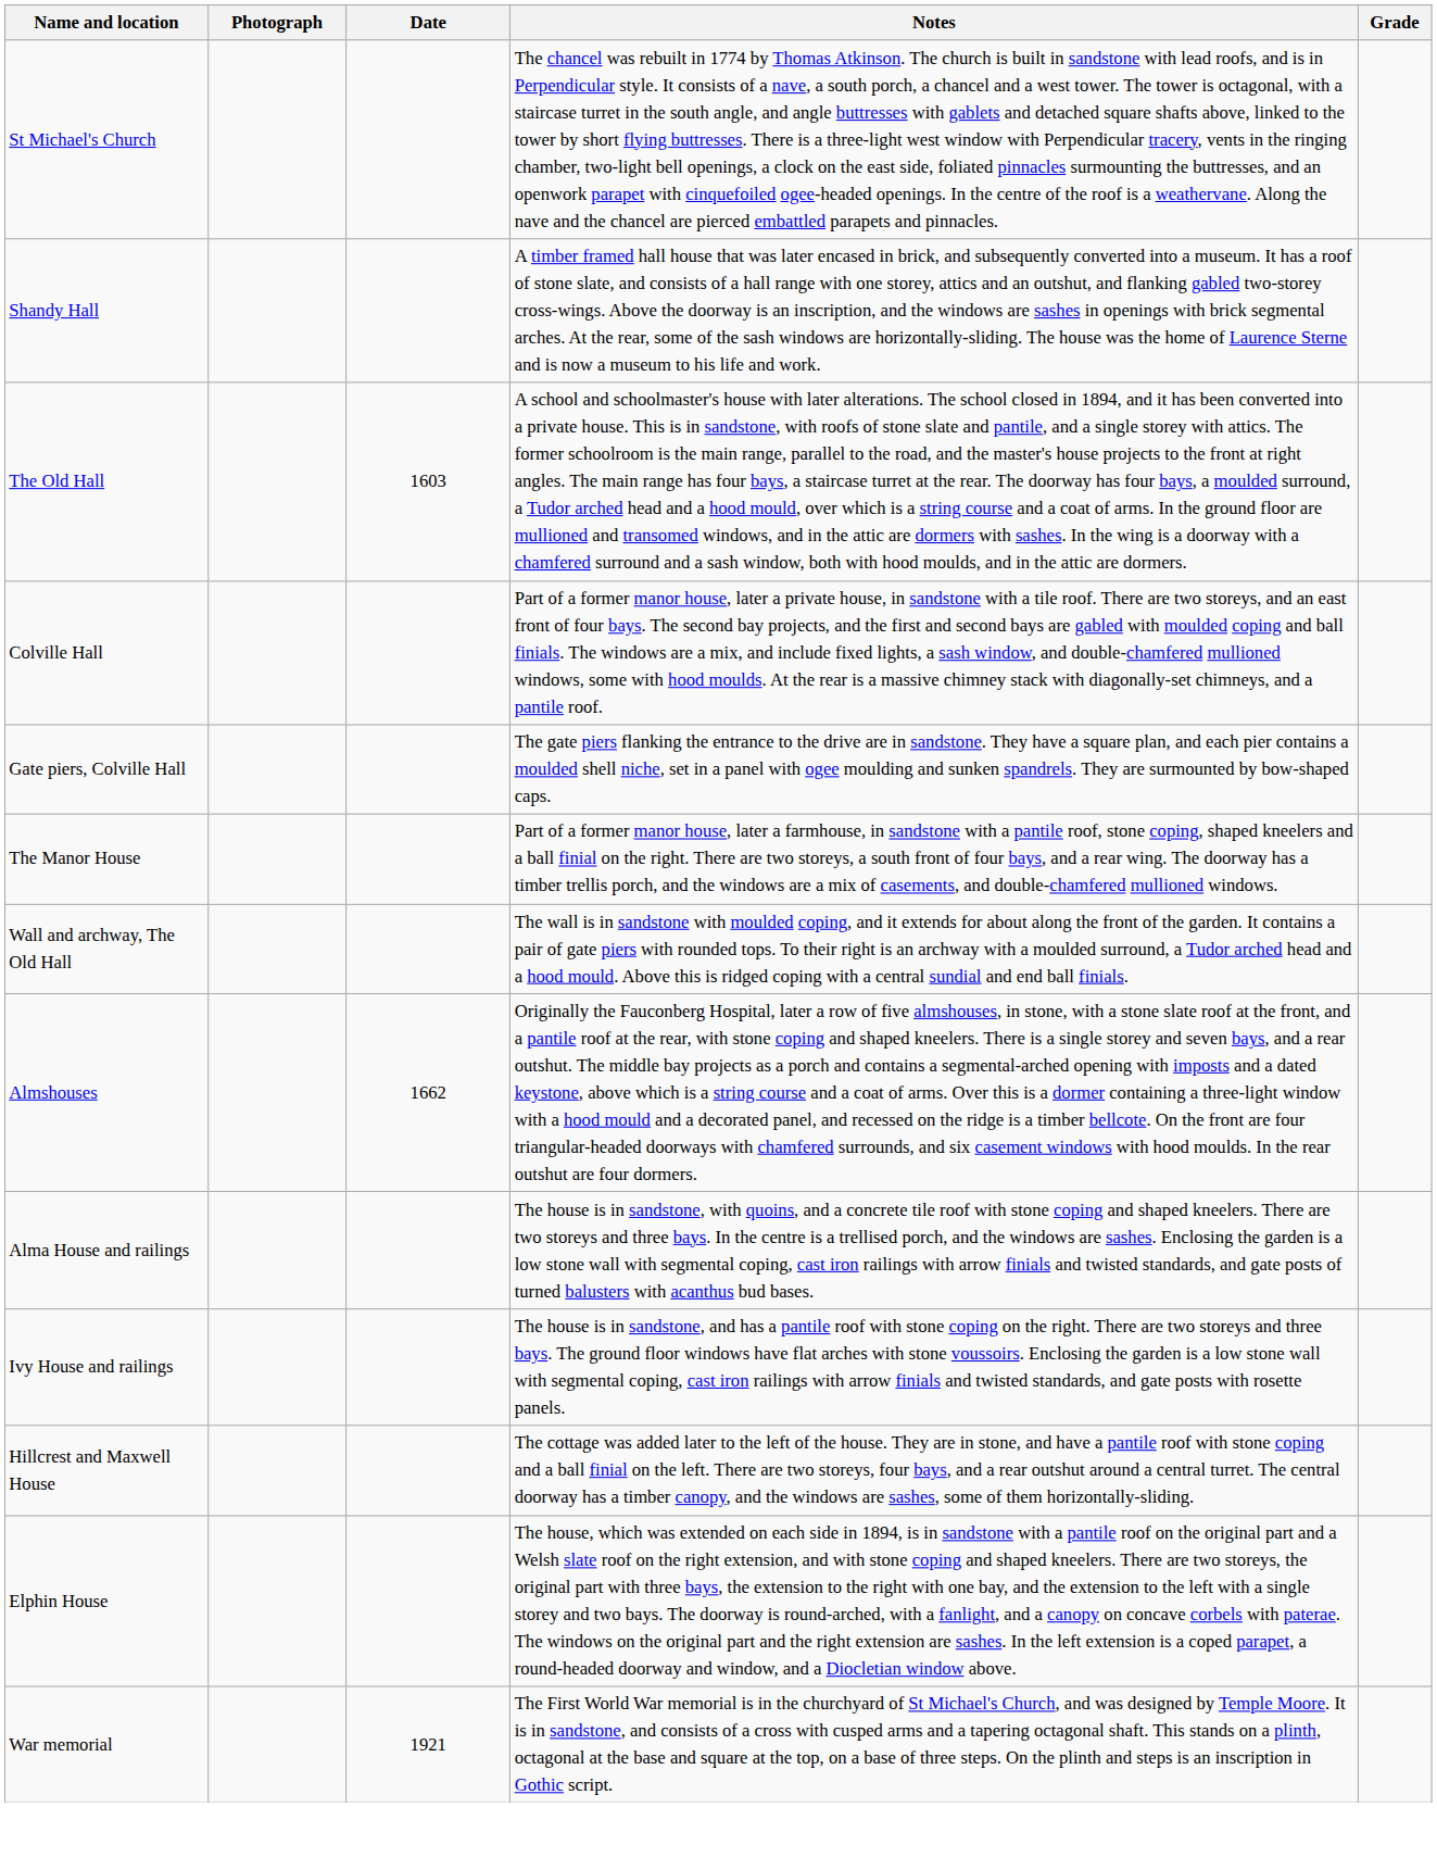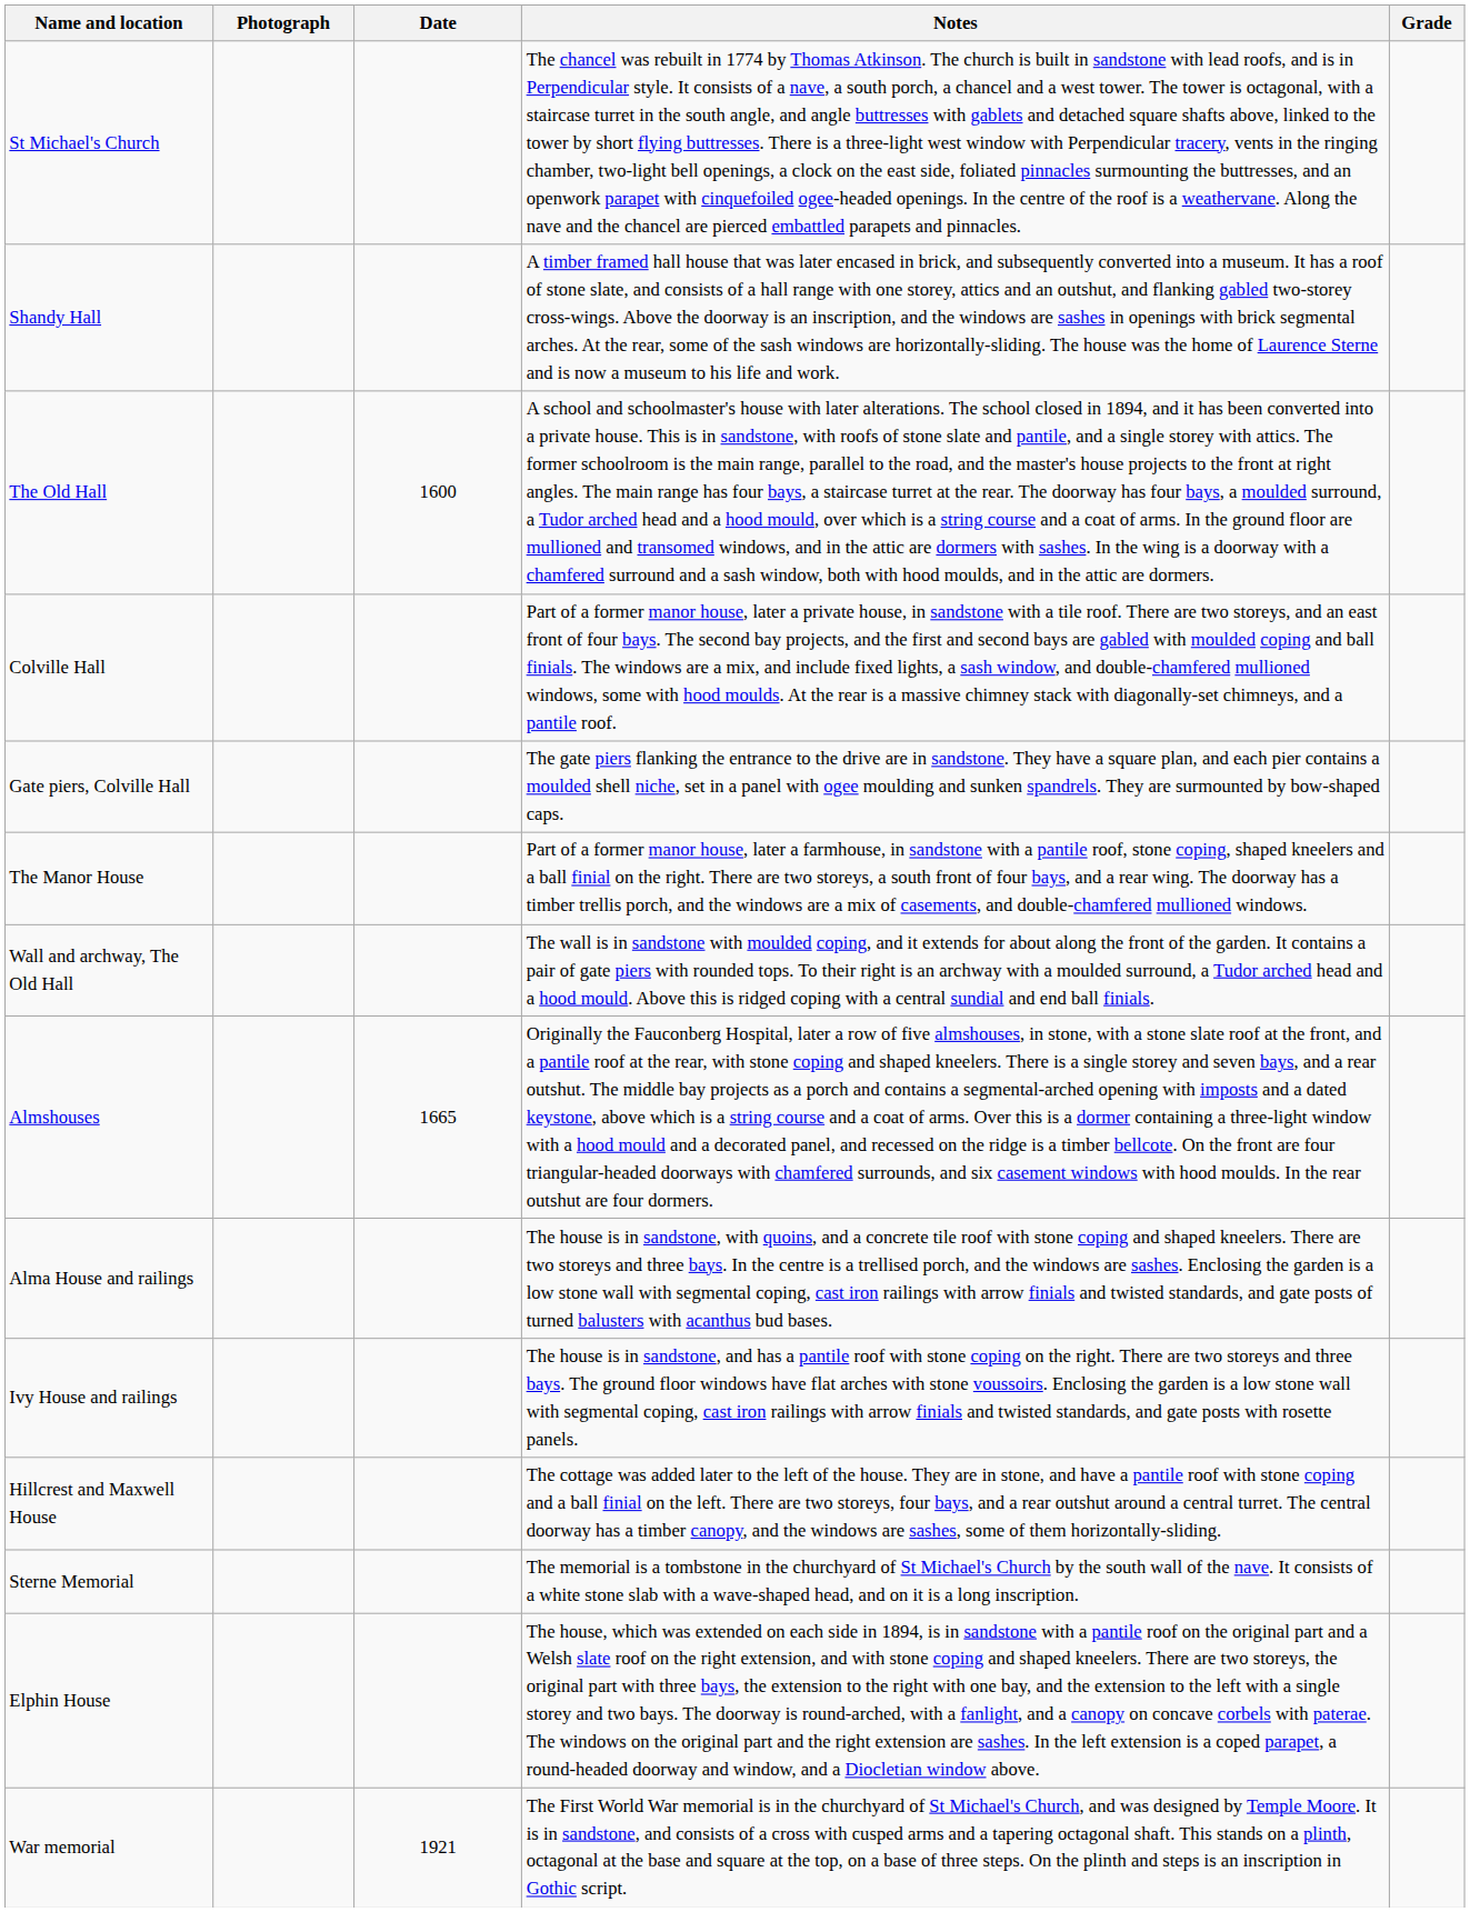The Old Hall | Date: 1603 -> 1600
Almshouses | Date: 1662 -> 1665
+ row: Sterne Memorial | The memorial is a tombstone in the churchyard of St Michael's Church by the south wall of the nave. It consists of a white stone slab with a wave-shaped head, and on it is a long inscription.
